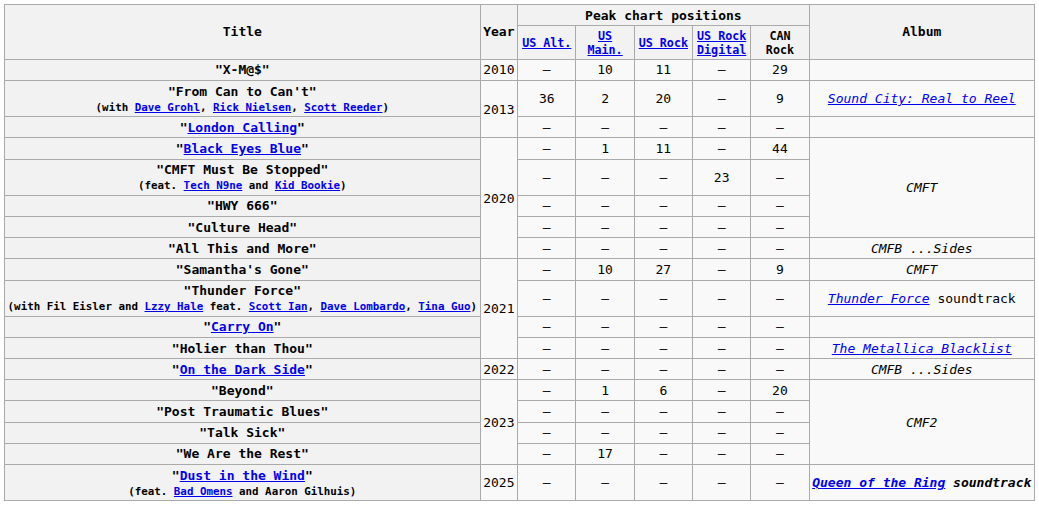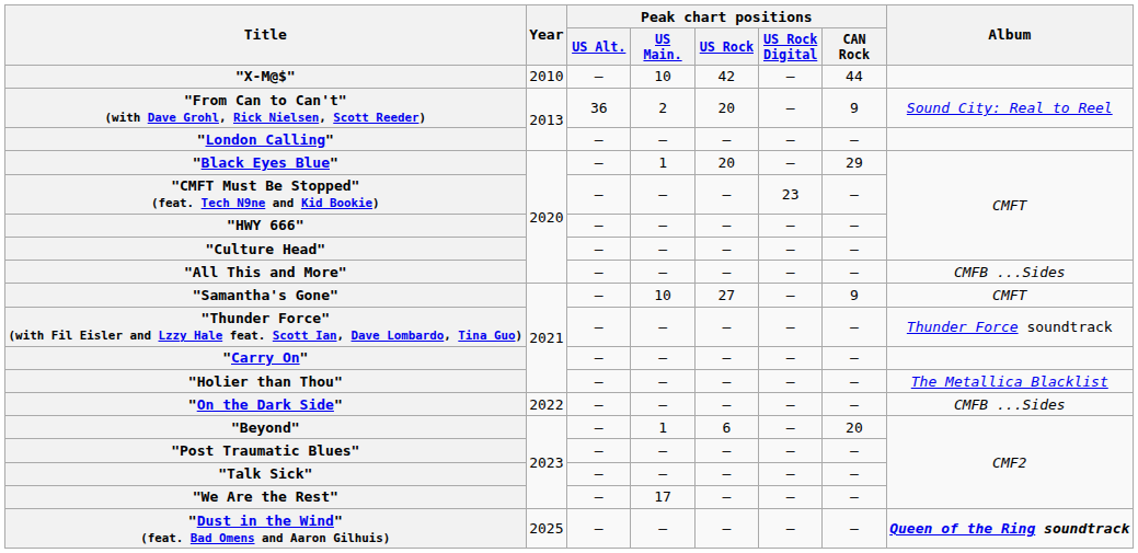"X-M@$" | Peak chart positions / US Rock: 11 -> 42
"X-M@$" | Peak chart positions / CAN Rock: 29 -> 44
"Black Eyes Blue" | Peak chart positions / US Rock: 11 -> 20
"Black Eyes Blue" | Peak chart positions / CAN Rock: 44 -> 29
